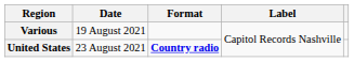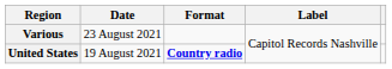Various | Date: 19 August 2021 -> 23 August 2021
United States | Date: 23 August 2021 -> 19 August 2021
